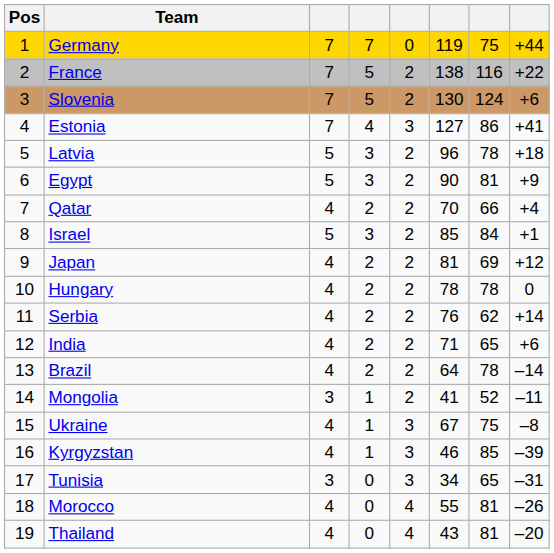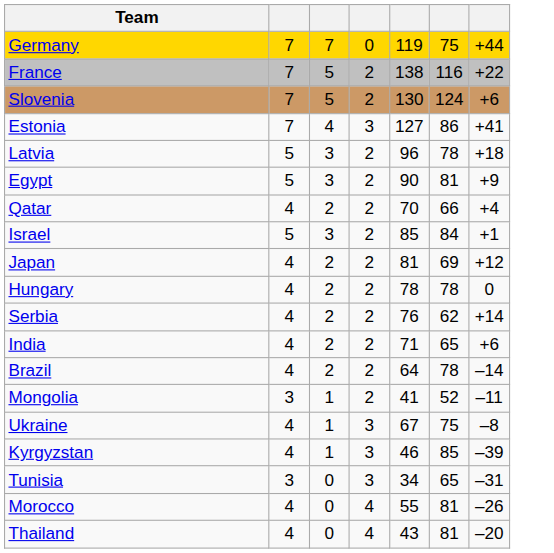- column: Pos | 1 | 2 | 3 | 4 | 5 | 6 | 7 | 8 | 9 | 10 | 11 | 12 | 13 | 14 | 15 | 16 | 17 | 18 | 19
